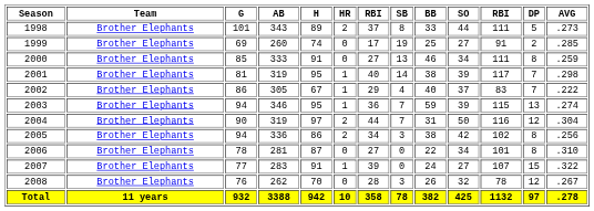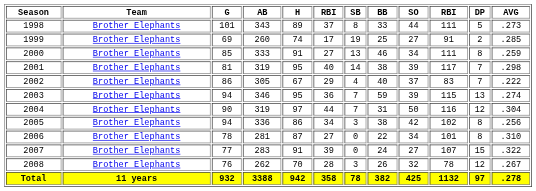- column: HR | 2 | 0 | 0 | 1 | 1 | 1 | 2 | 2 | 0 | 1 | 0 | 10
